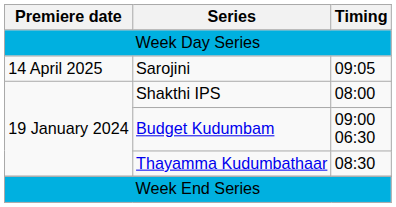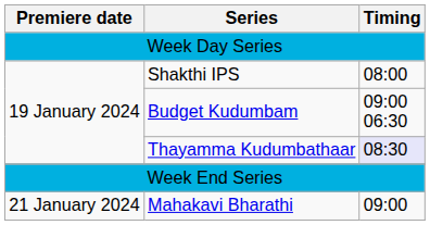- row: 14 April 2025 | Sarojini | 09:05
Thayamma Kudumbathaar | Timing: no background -> lavender background
+ row: 21 January 2024 | Mahakavi Bharathi | 09:00
